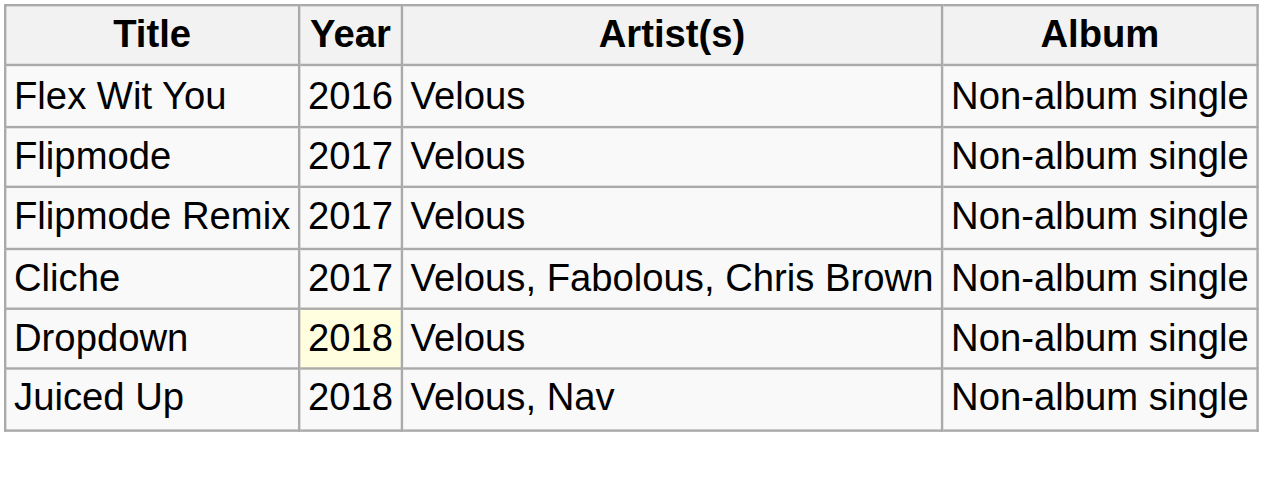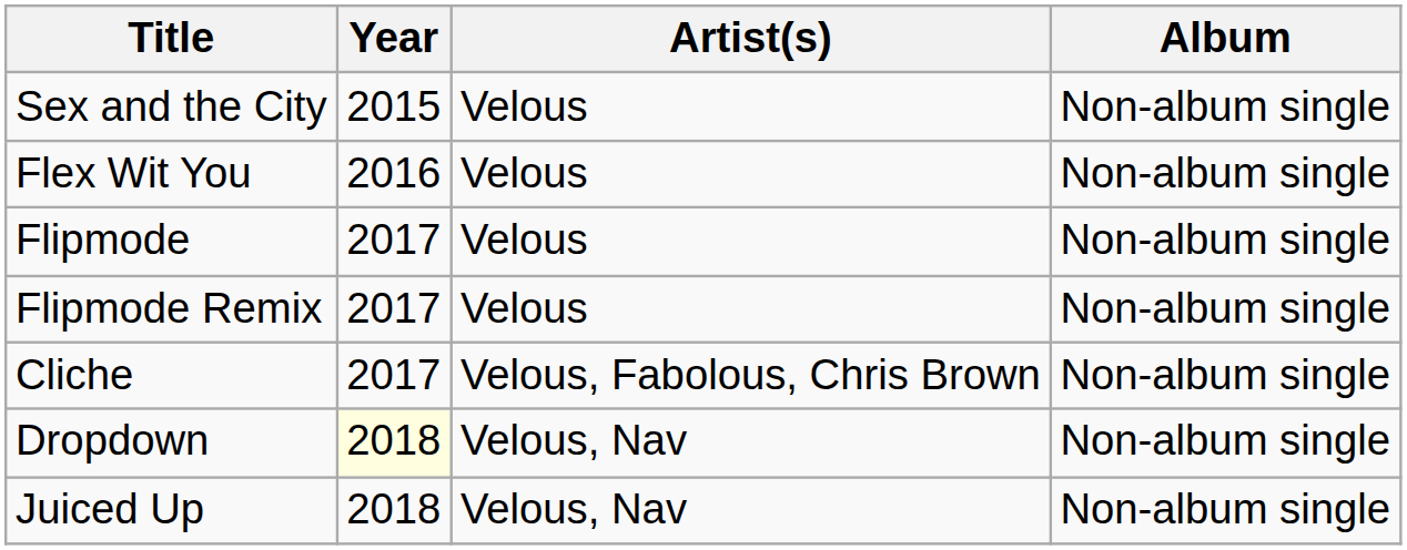+ row: Sex and the City | 2015 | Velous | Non-album single
Dropdown | Artist(s): Velous -> Velous, Nav
